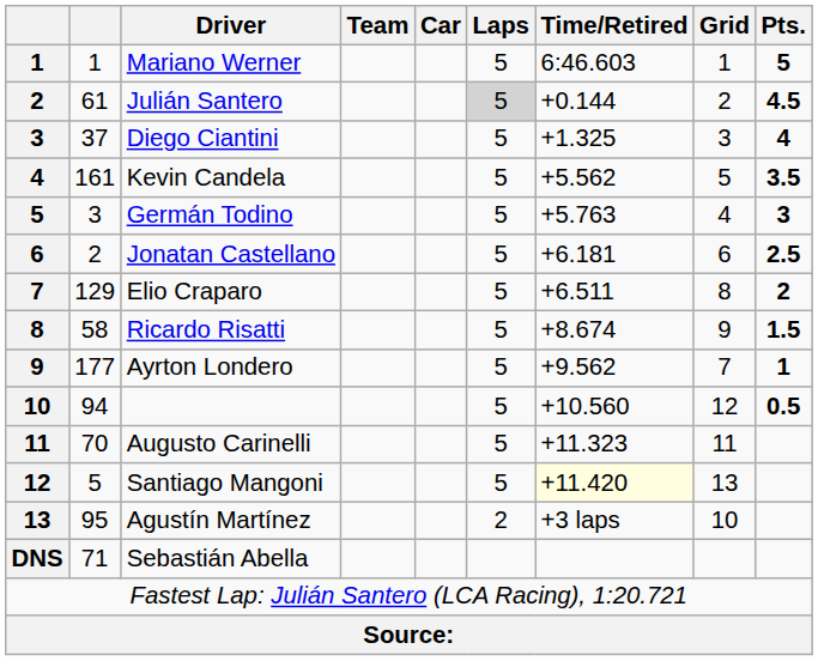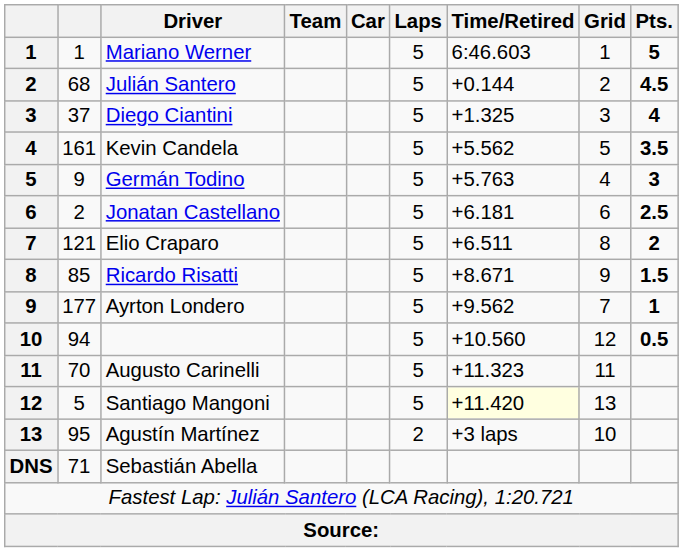Julián Santero | column 2: 61 -> 68
Julián Santero | Laps: lightgrey background -> no background
Germán Todino | column 2: 3 -> 9
Elio Craparo | column 2: 129 -> 121
Ricardo Risatti | column 2: 58 -> 85
Ricardo Risatti | Time/Retired: +8.674 -> +8.671
